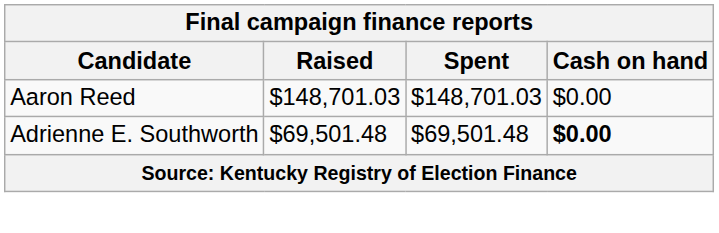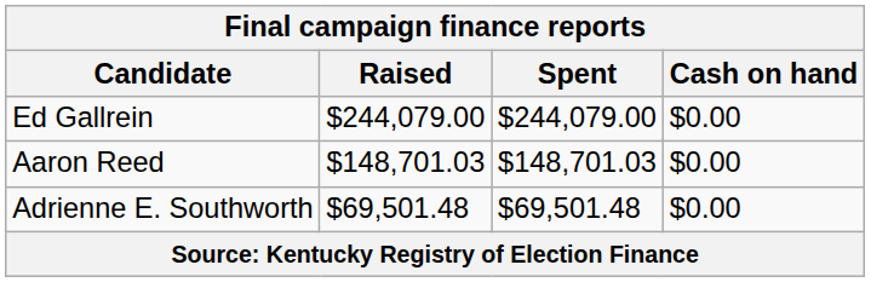+ row: Ed Gallrein | $244,079.00 | $244,079.00 | $0.00
Adrienne E. Southworth | Cash on hand: bold -> normal
